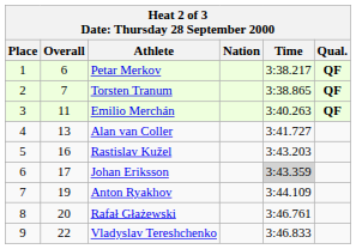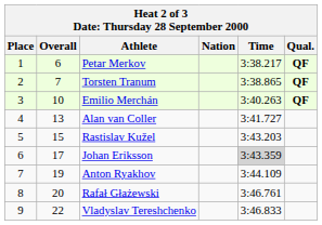Emilio Merchán | Overall: 11 -> 10
Rastislav Kužel | Overall: 16 -> 15
